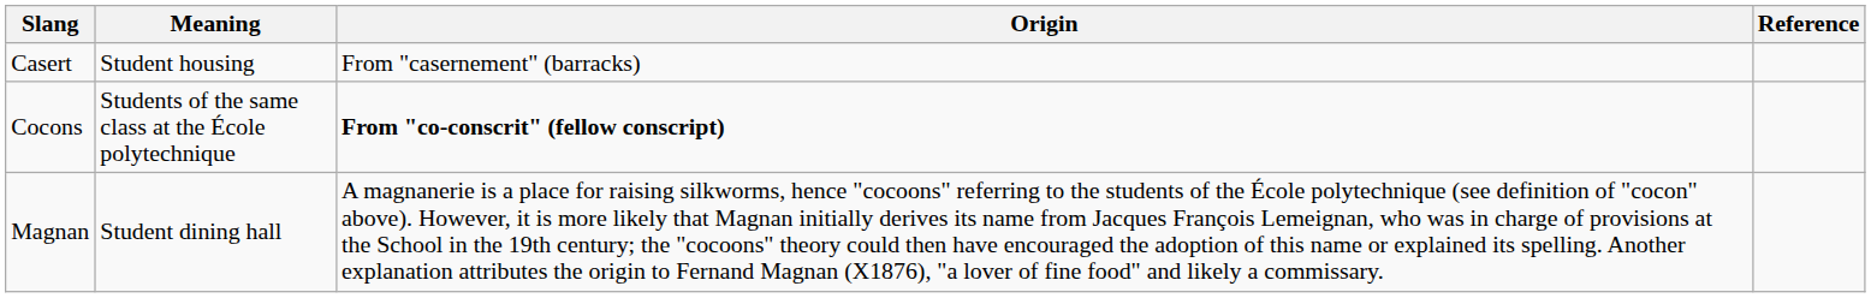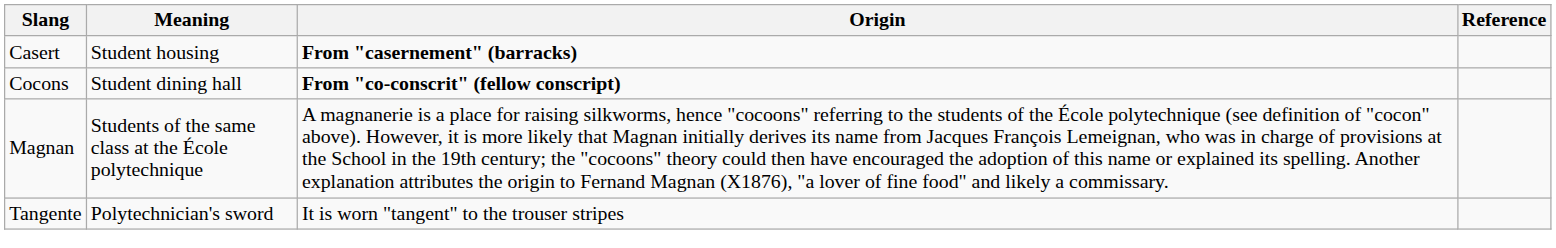Casert | Origin: normal -> bold
Cocons | Meaning: Students of the same class at the École polytechnique -> Student dining hall
Magnan | Meaning: Student dining hall -> Students of the same class at the École polytechnique
+ row: Tangente | Polytechnician's sword | It is worn "tangent" to the trouser stripes
